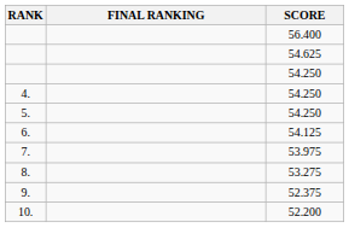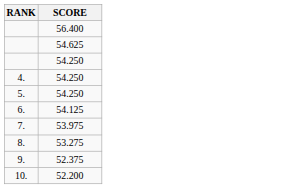- column: FINAL RANKING
